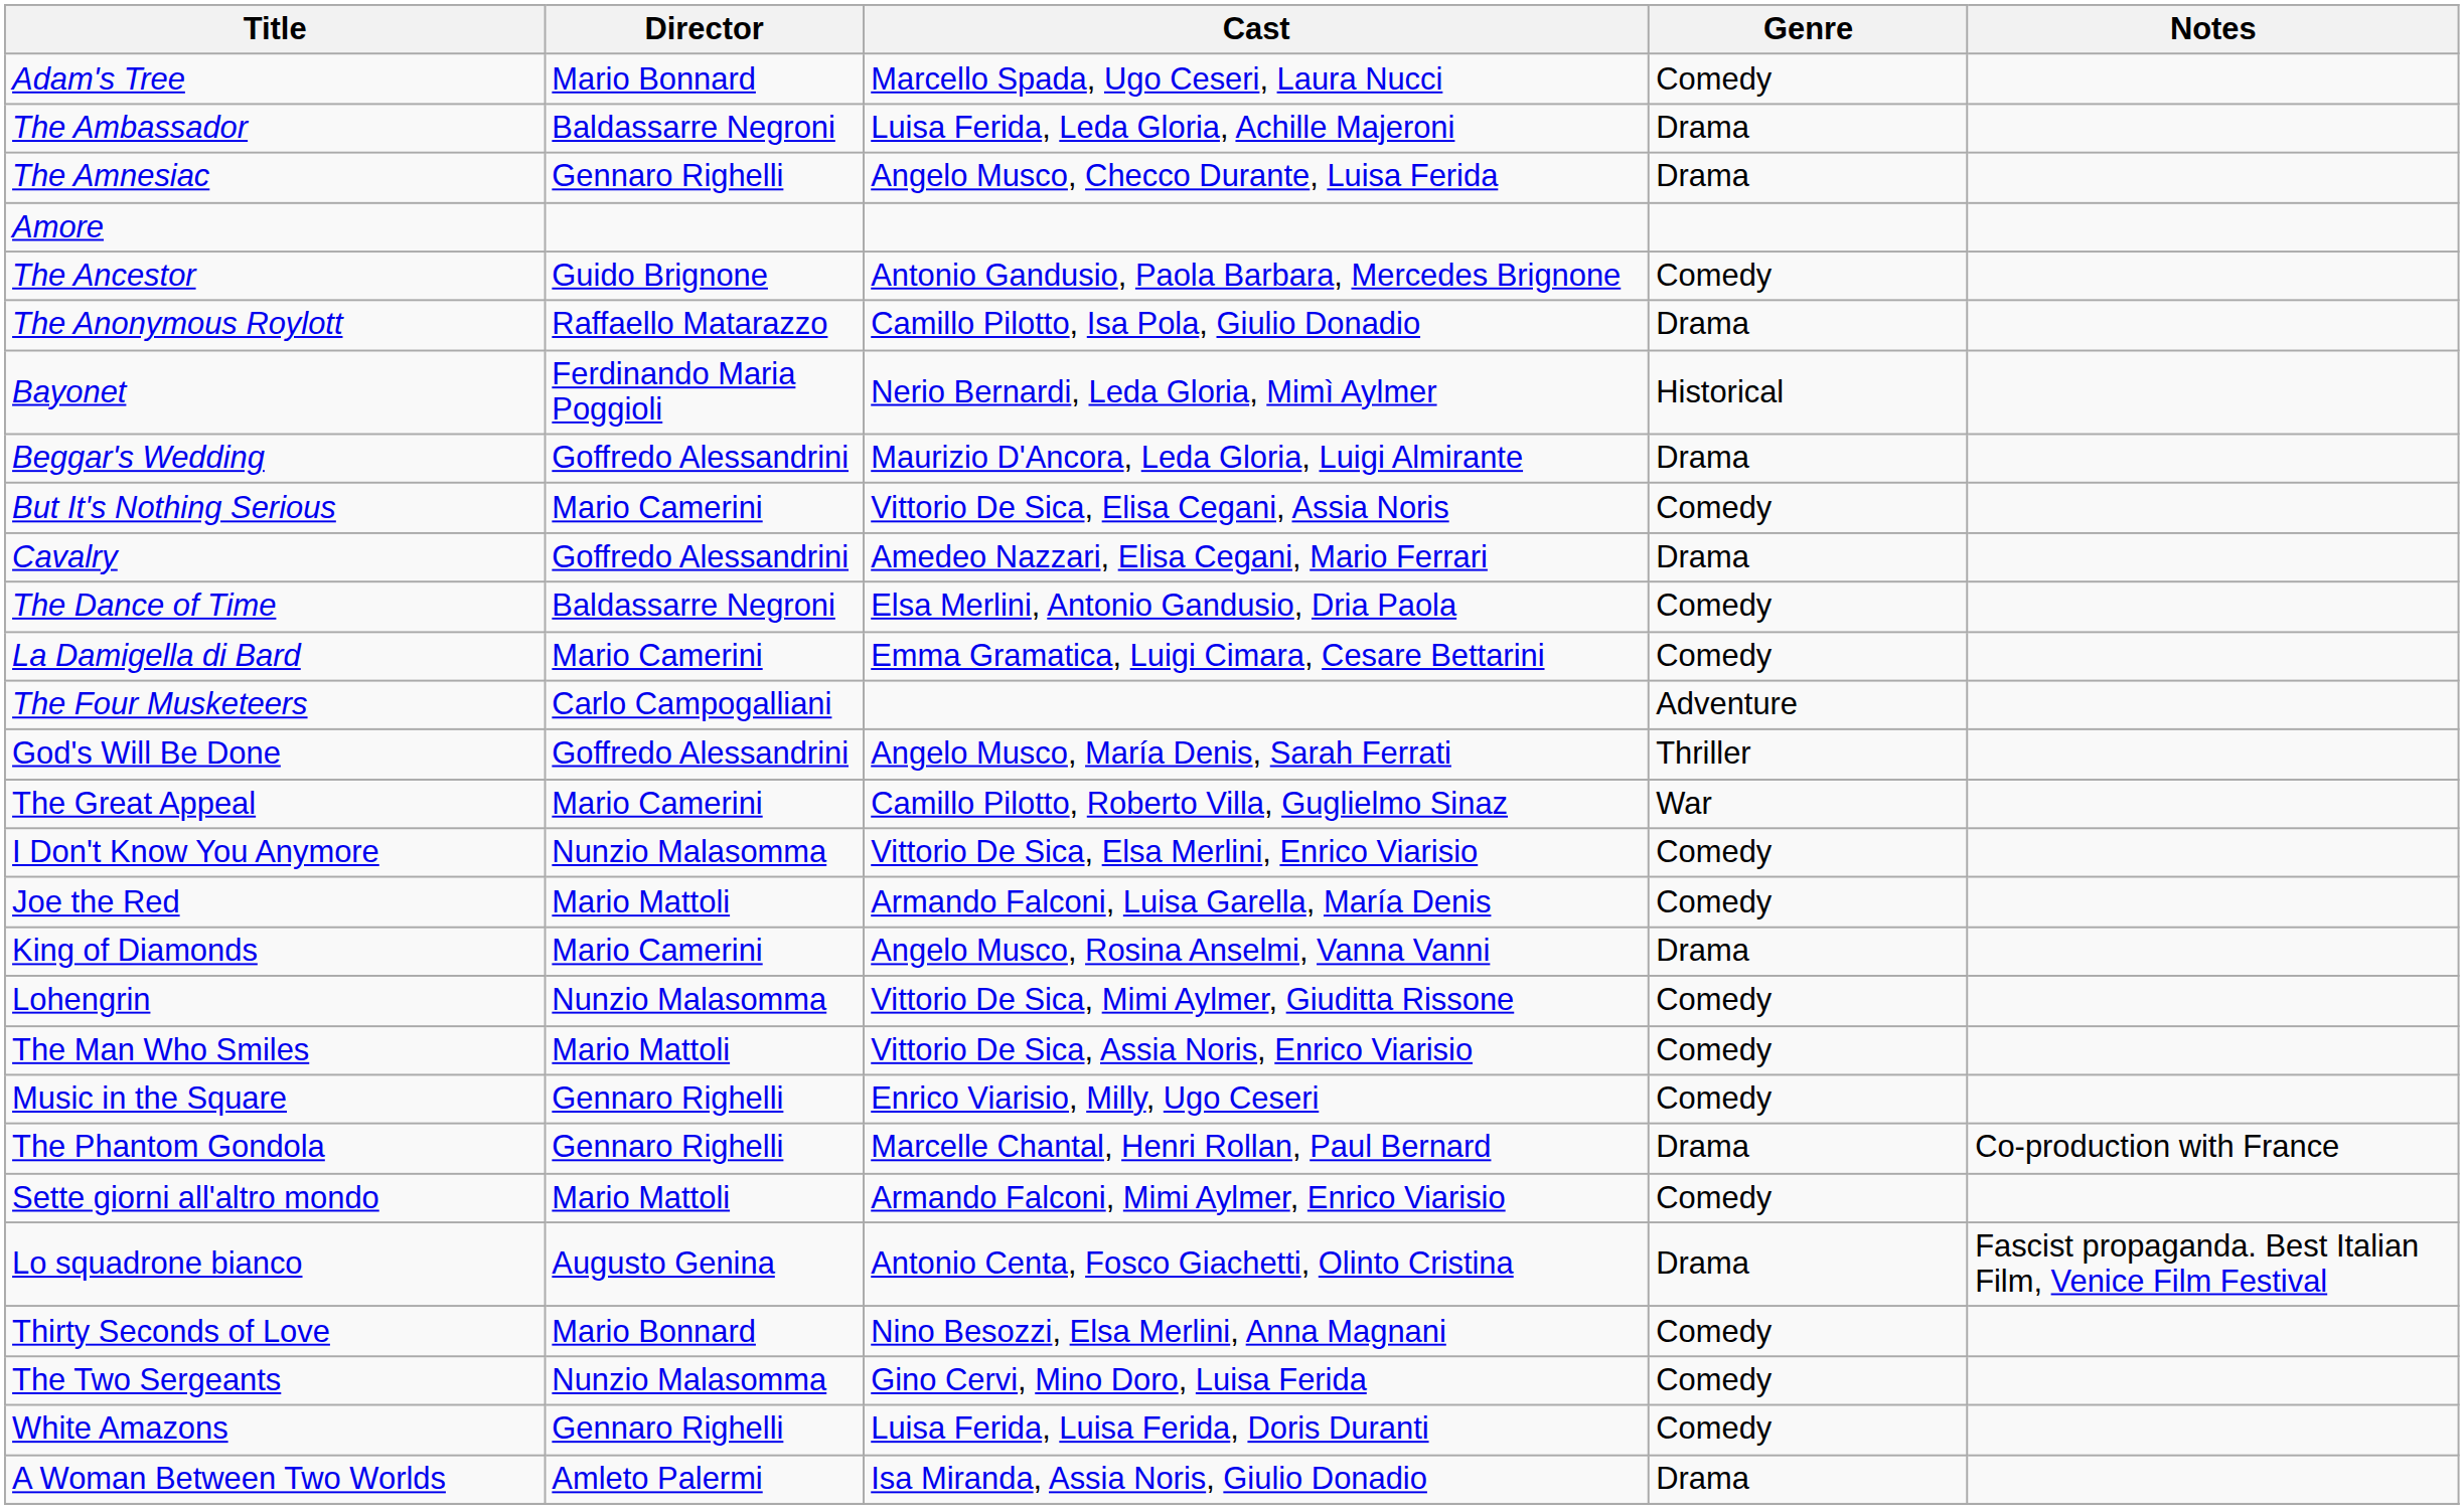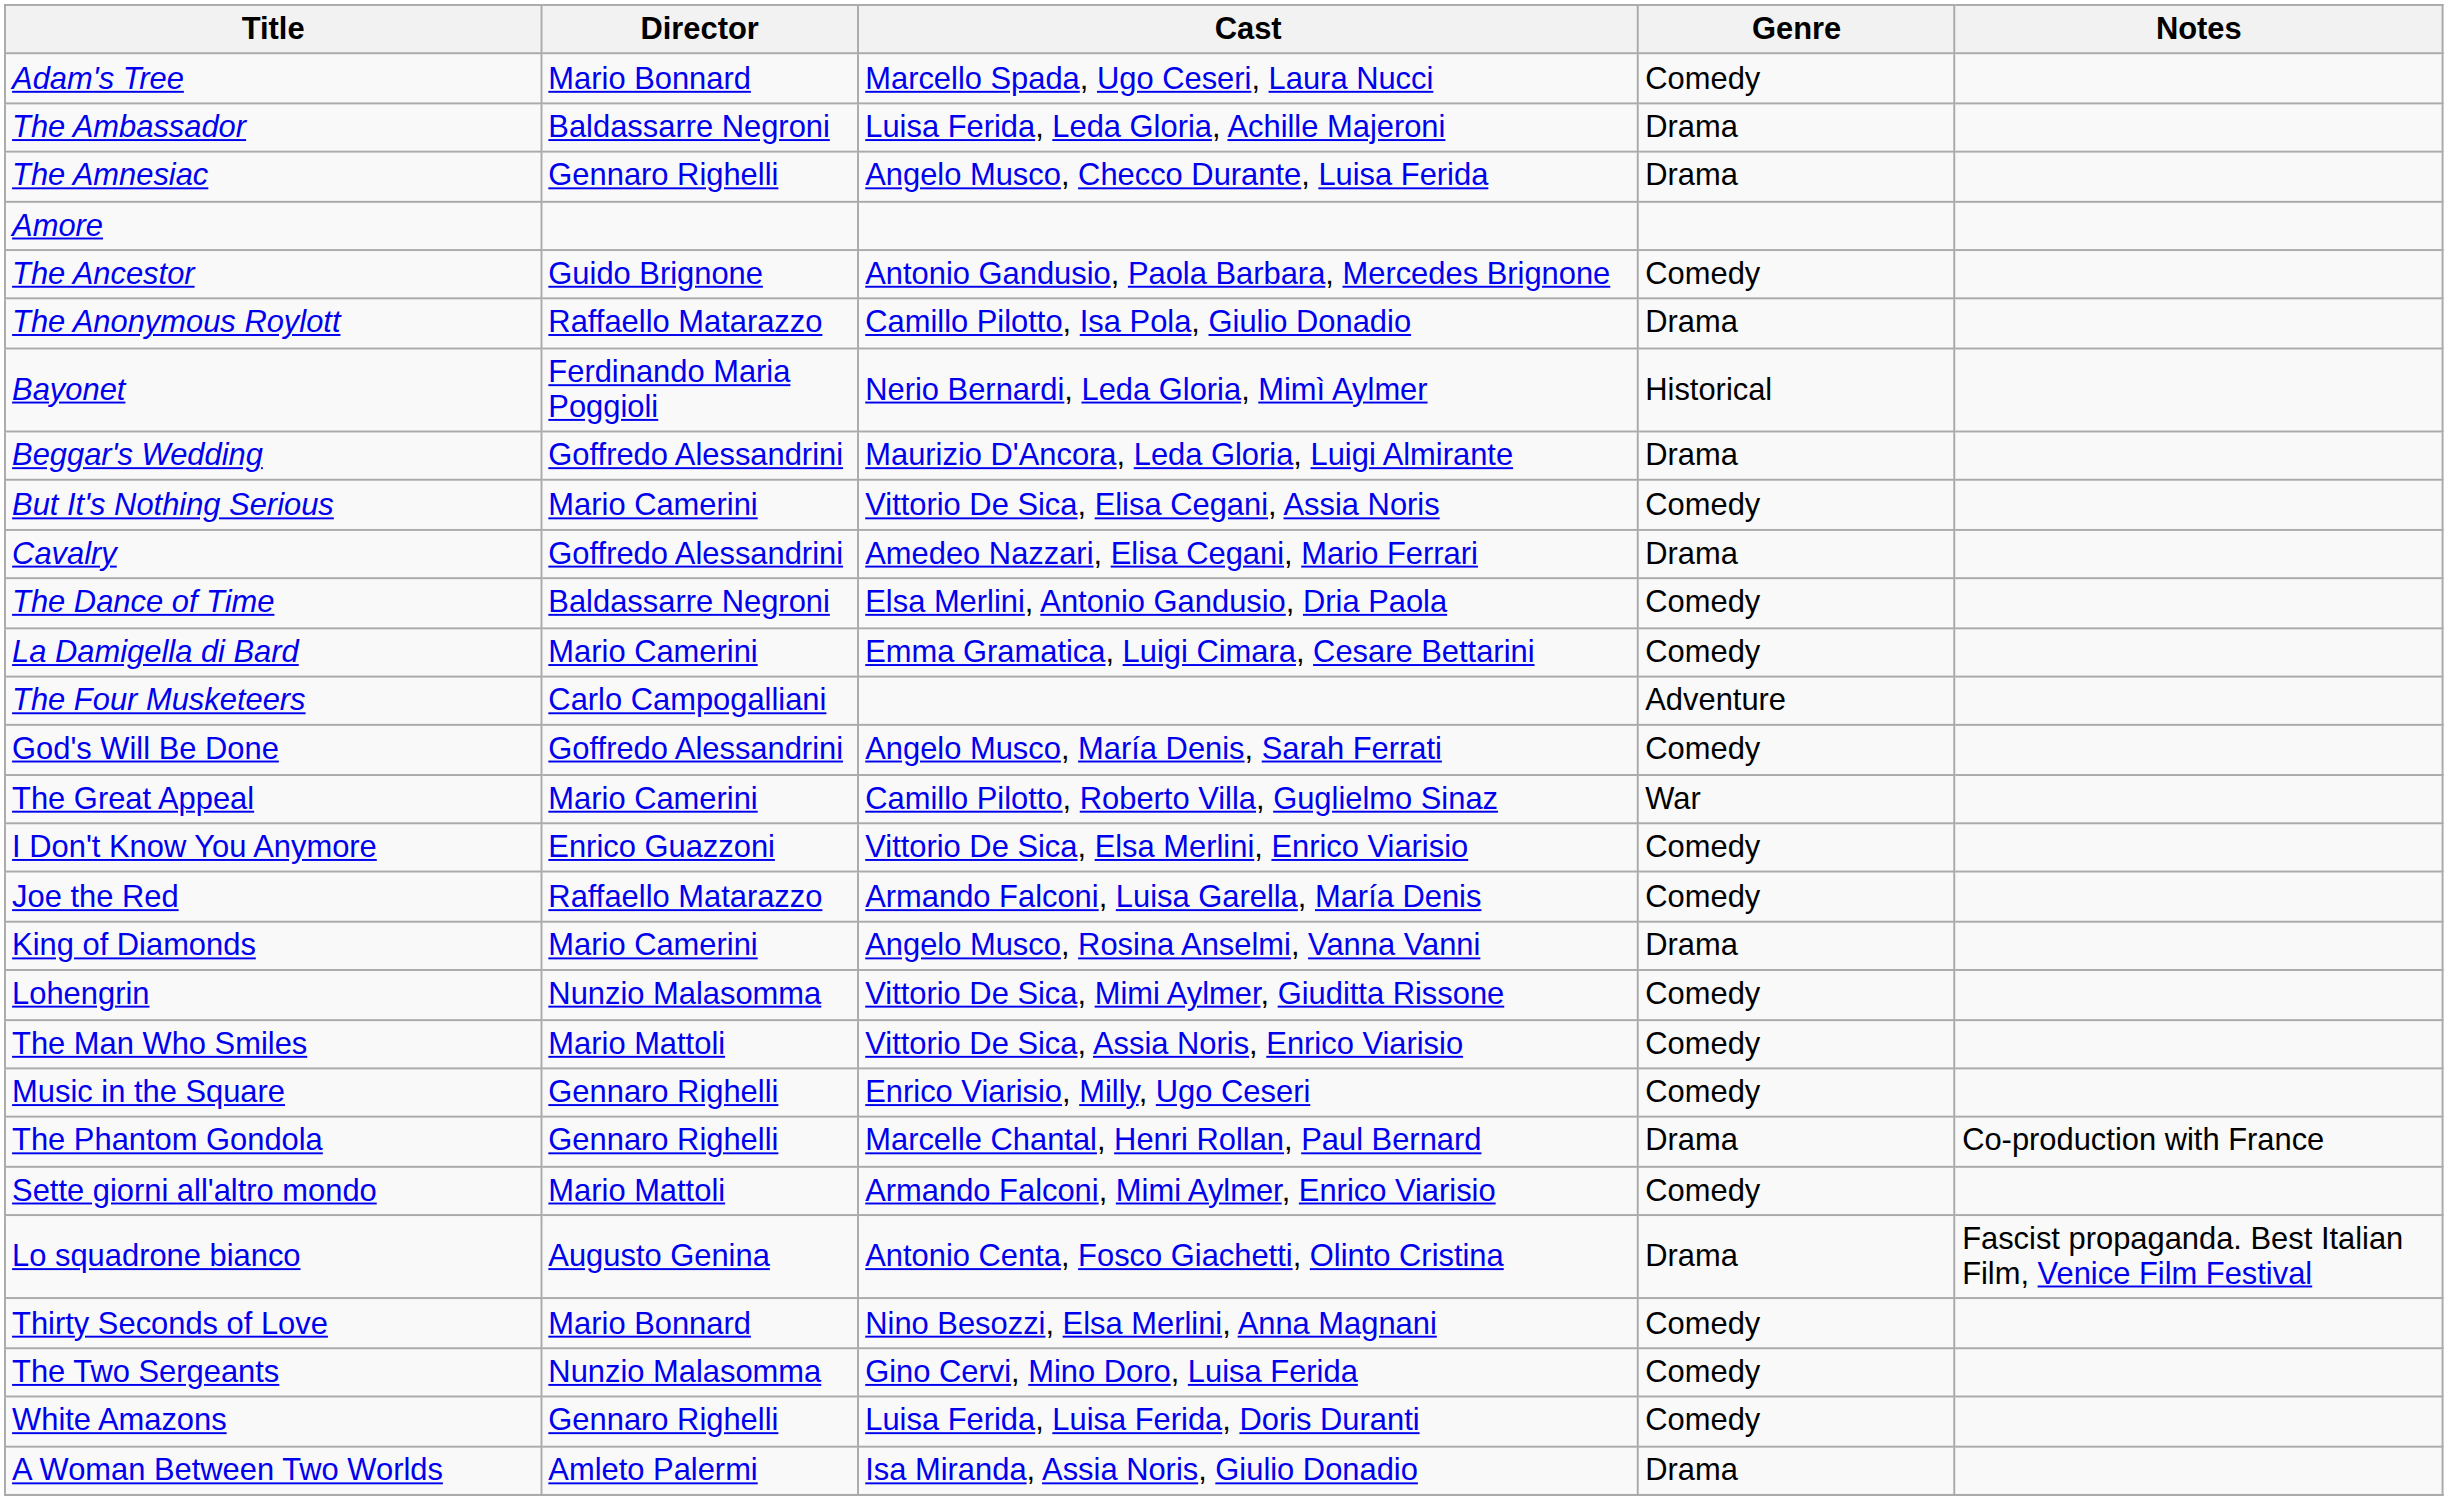God's Will Be Done | Genre: Thriller -> Comedy
I Don't Know You Anymore | Director: Nunzio Malasomma -> Enrico Guazzoni
Joe the Red | Director: Mario Mattoli -> Raffaello Matarazzo
